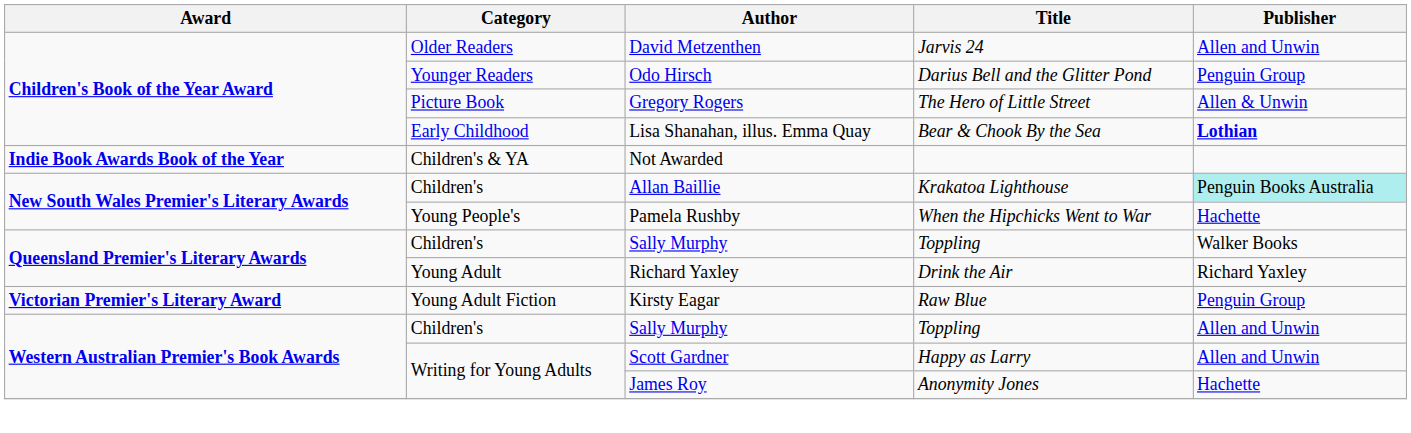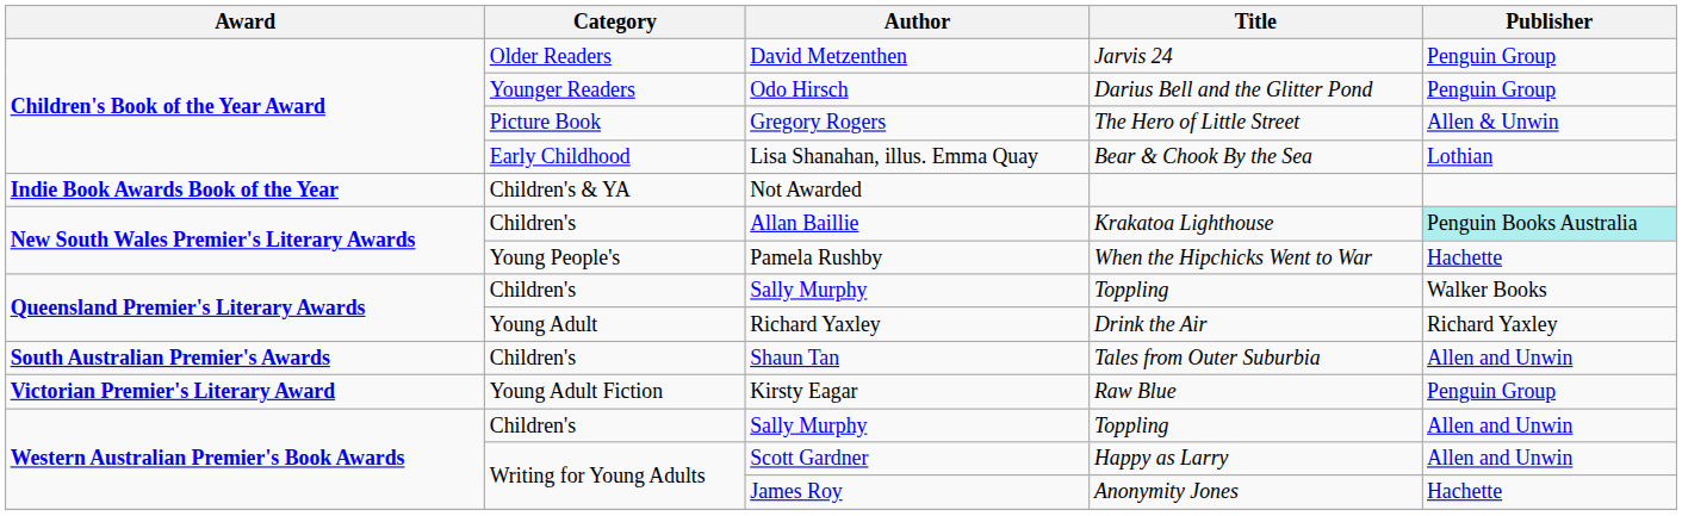David Metzenthen | Publisher: Allen and Unwin -> Penguin Group
Lisa Shanahan, illus. Emma Quay | Publisher: bold -> normal
+ row: South Australian Premier's Awards | Children's | Shaun Tan | Tales from Outer Suburbia | Allen and Unwin
